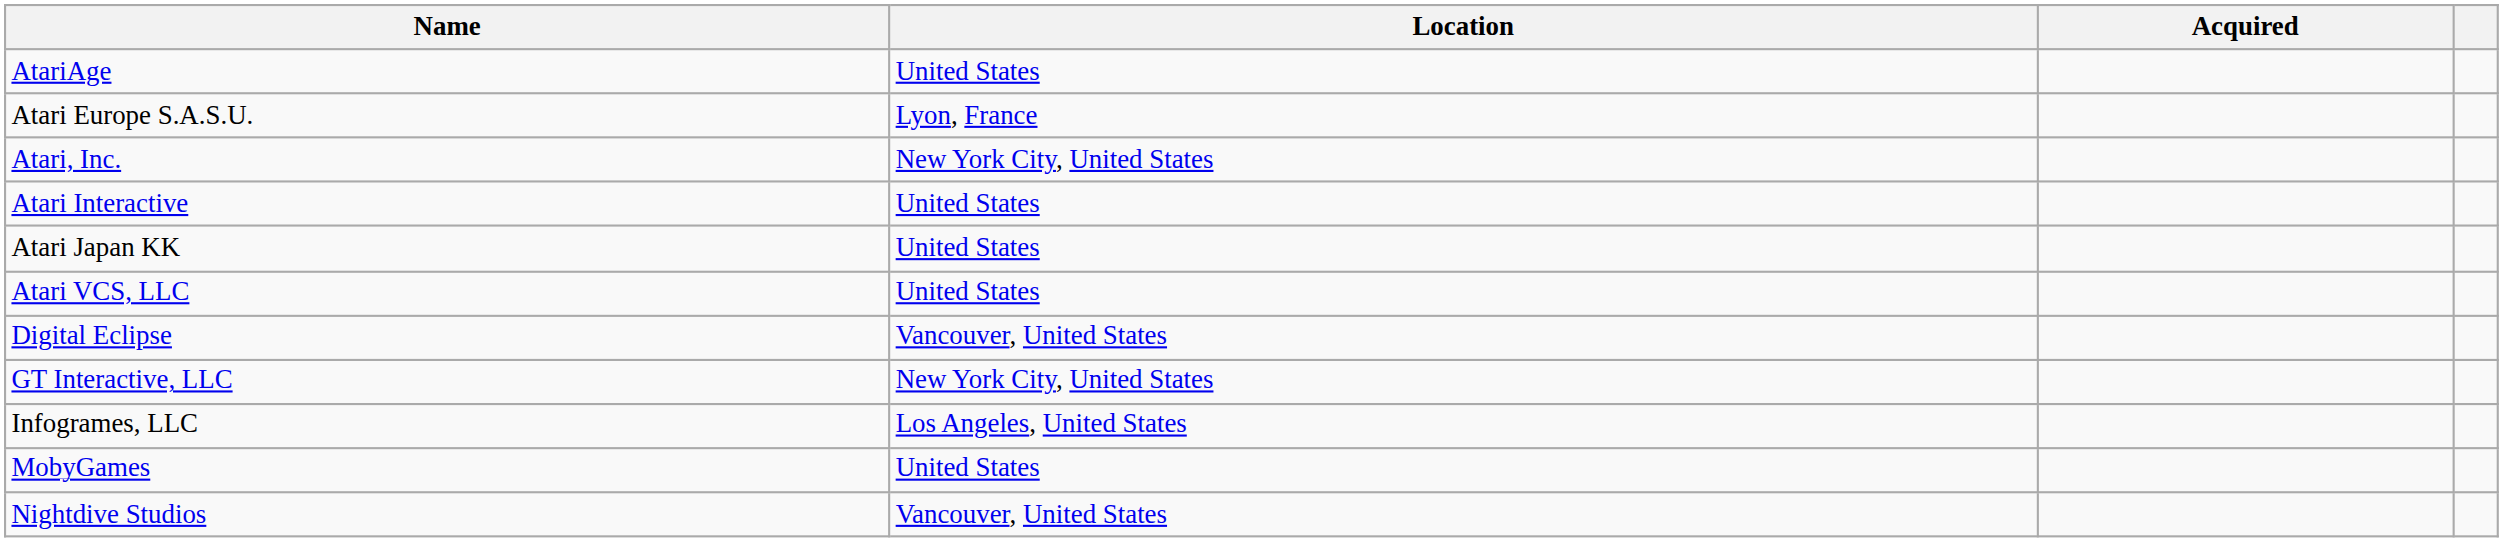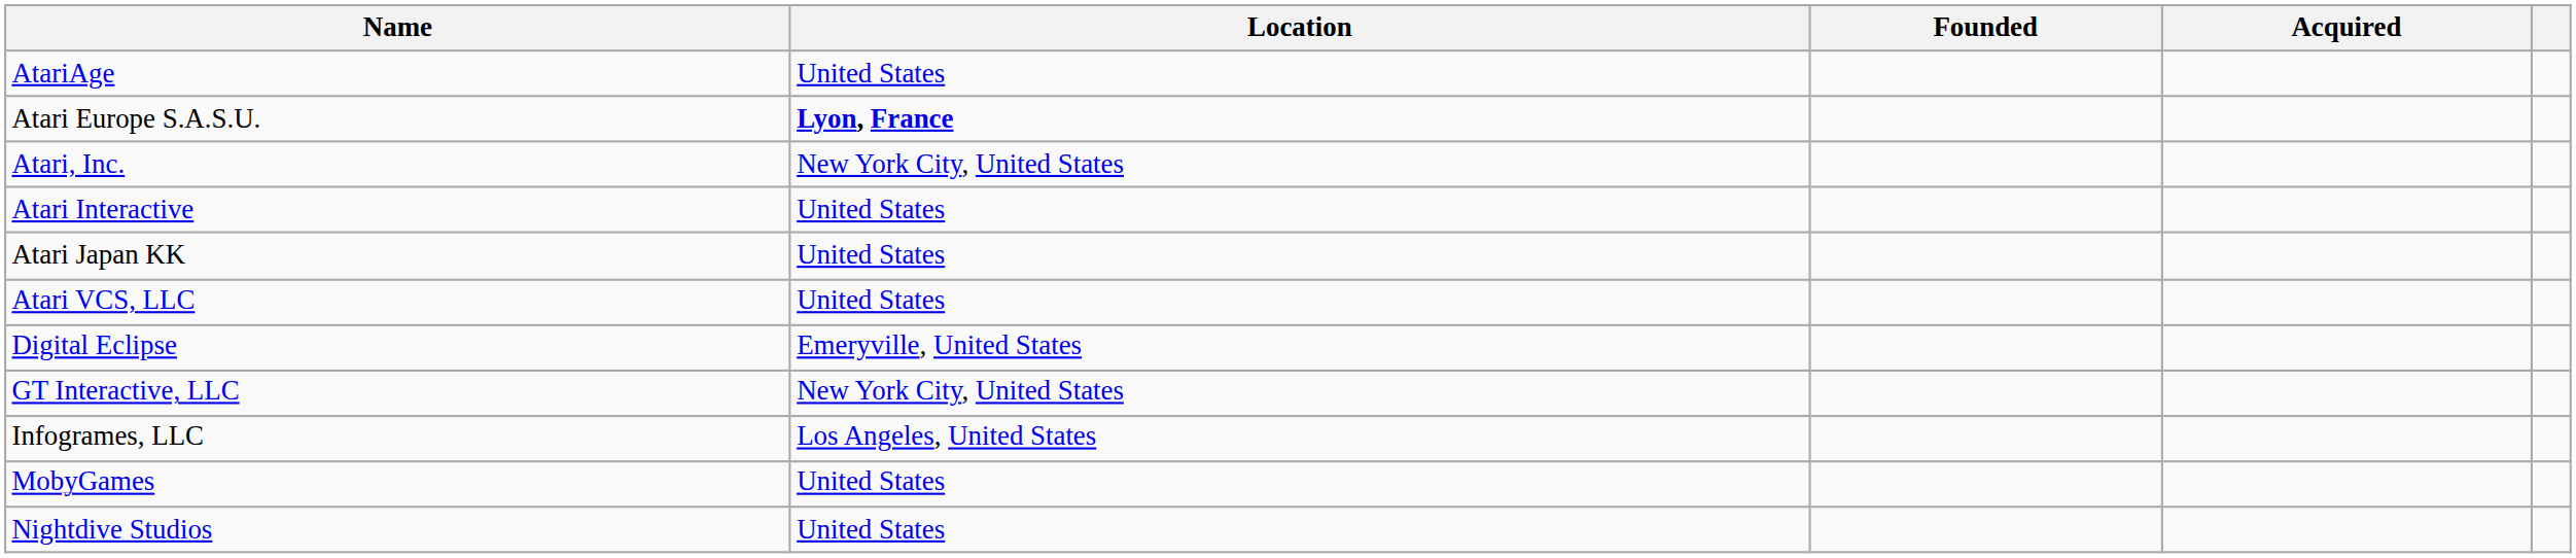+ column: Founded
Atari Europe S.A.S.U. | Location: normal -> bold
Digital Eclipse | Location: Vancouver, United States -> Emeryville, United States
Nightdive Studios | Location: Vancouver, United States -> United States
